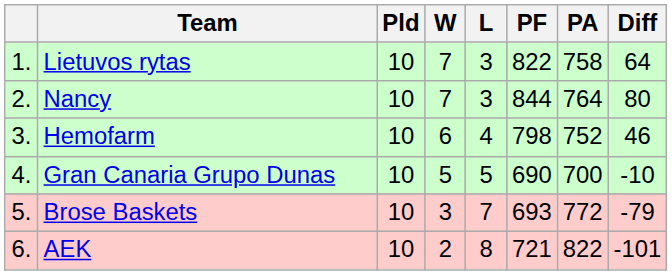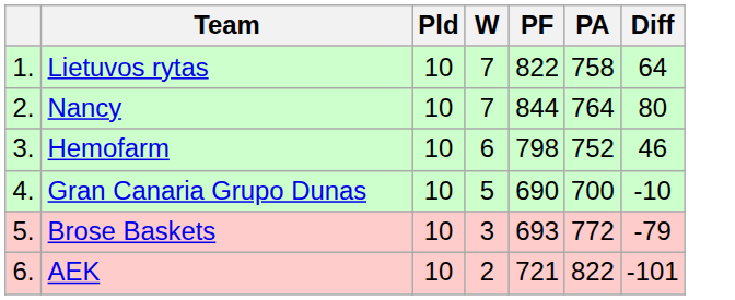- column: L | 3 | 3 | 4 | 5 | 7 | 8
